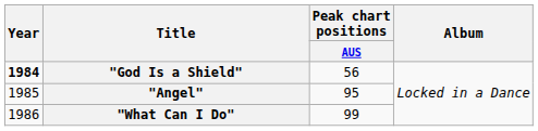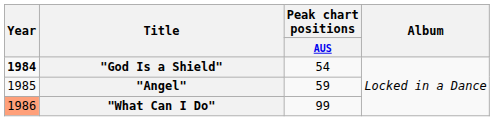"God Is a Shield" | Peak chart positions / AUS: 56 -> 54
"Angel" | Peak chart positions / AUS: 95 -> 59
"What Can I Do" | Year: no background -> lightsalmon background
